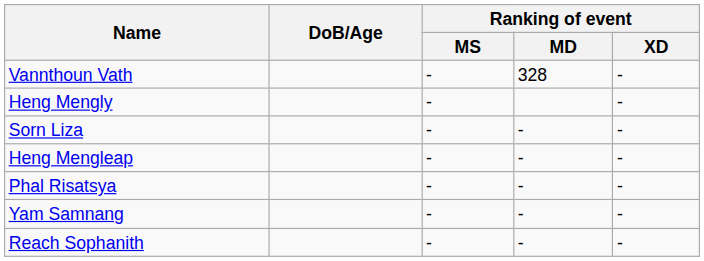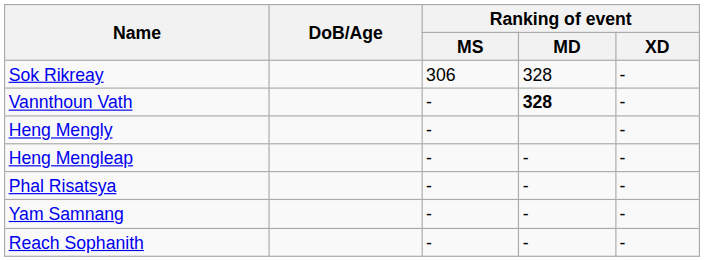+ row: Sok Rikreay | 306 | 328 | -
Vannthoun Vath | Ranking of event / MD: normal -> bold
- row: Sorn Liza | - | - | -
